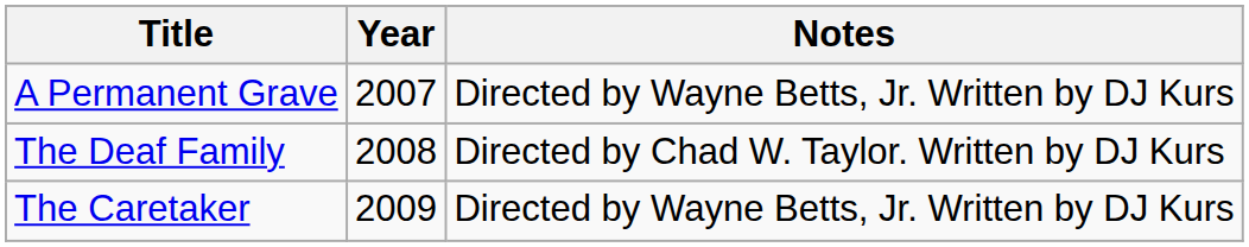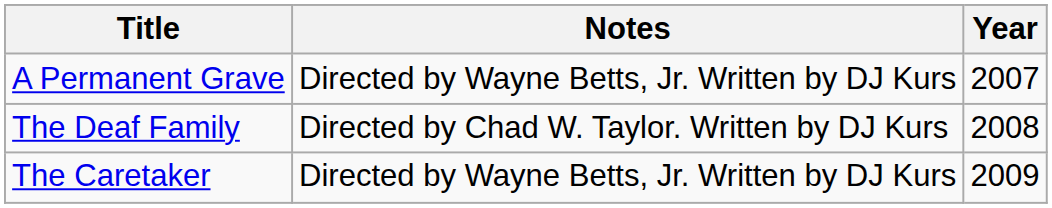columns swapped: Year <-> Notes
